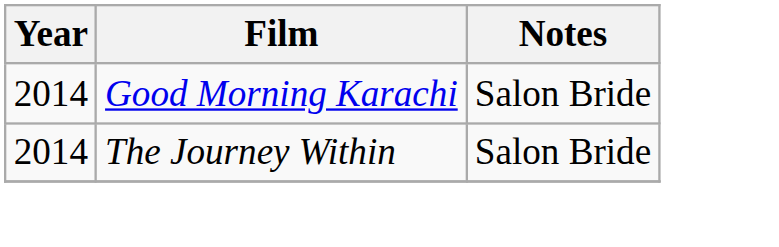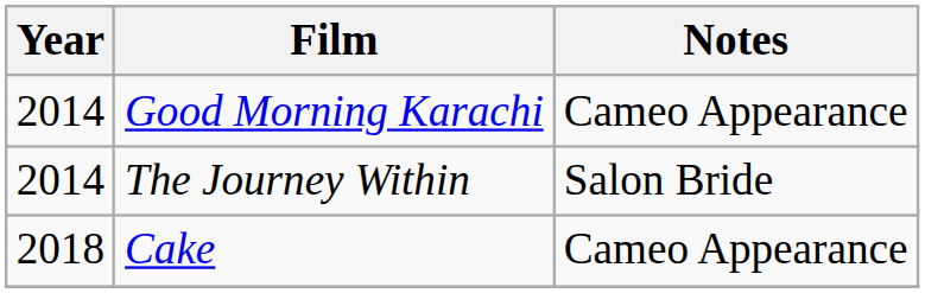Good Morning Karachi | Notes: Salon Bride -> Cameo Appearance
+ row: 2018 | Cake | Cameo Appearance
